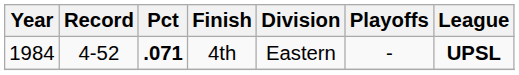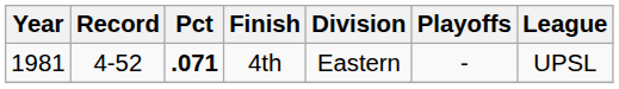4th | Year: 1984 -> 1981
4th | League: bold -> normal
